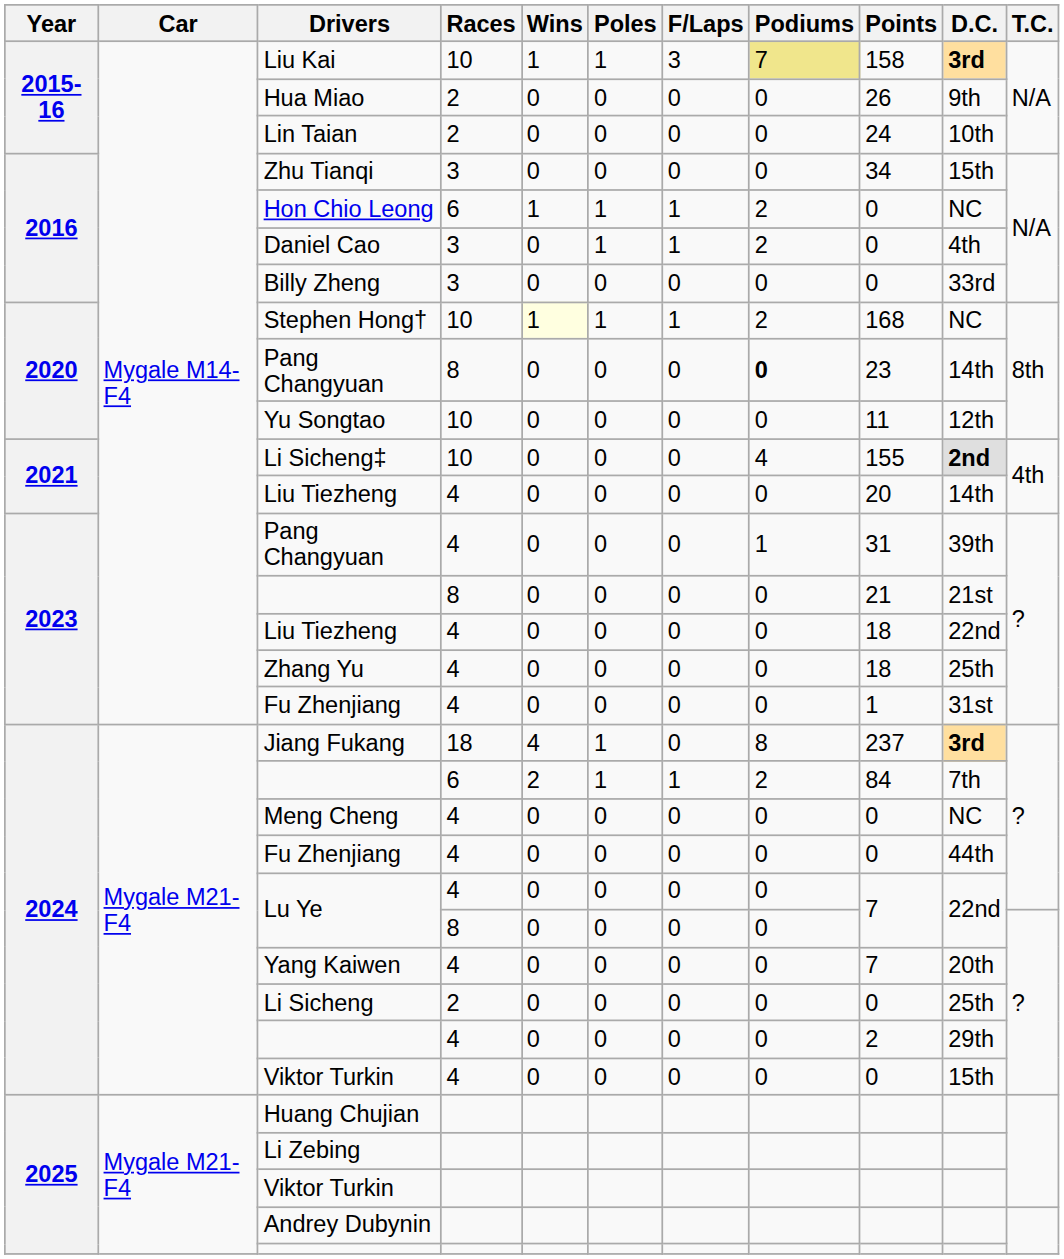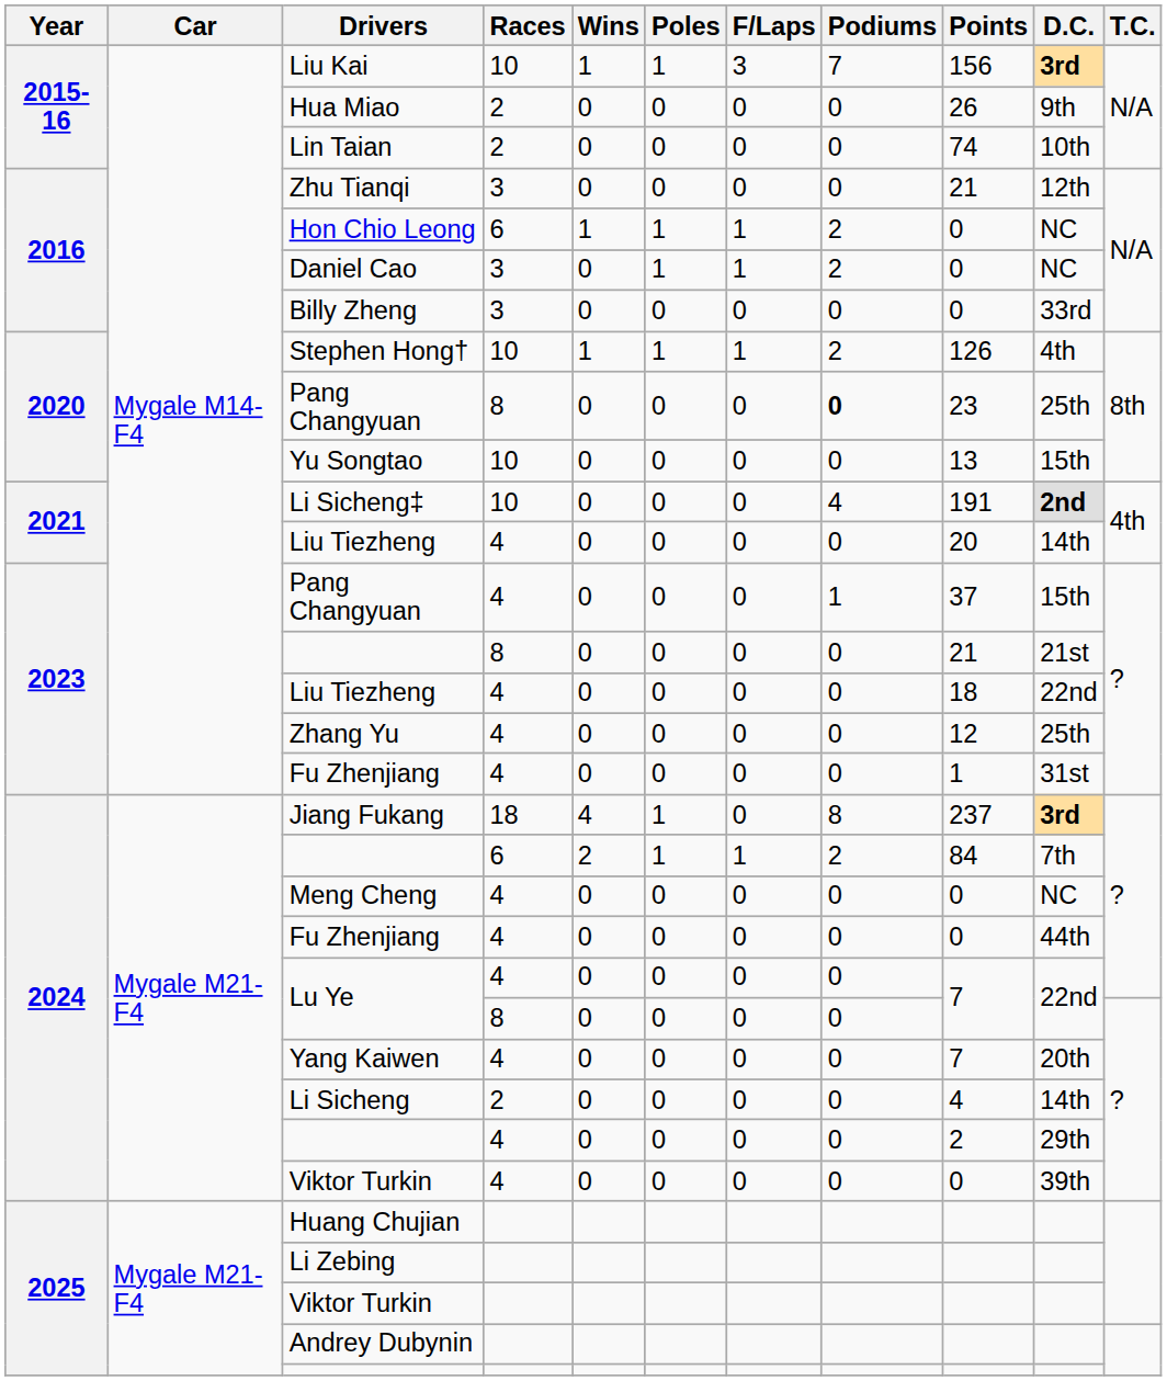Liu Kai | Podiums: khaki background -> no background
Liu Kai | Points: 158 -> 156
Lin Taian | Points: 24 -> 74
Zhu Tianqi | Points: 34 -> 21
Zhu Tianqi | D.C.: 15th -> 12th
Daniel Cao | D.C.: 4th -> NC
Stephen Hong† | Wins: lightyellow background -> no background
Stephen Hong† | Points: 168 -> 126
Stephen Hong† | D.C.: NC -> 4th
Pang Changyuan / 8 | D.C.: 14th -> 25th
Yu Songtao | Points: 11 -> 13
Yu Songtao | D.C.: 12th -> 15th
Li Sicheng‡ | Points: 155 -> 191
Pang Changyuan / 4 | Points: 31 -> 37
Pang Changyuan / 4 | D.C.: 39th -> 15th
Zhang Yu | Points: 18 -> 12
Li Sicheng | Points: 0 -> 4
Li Sicheng | D.C.: 25th -> 14th
Viktor Turkin / 4 | D.C.: 15th -> 39th
